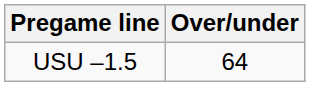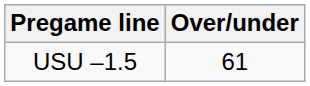USU –1.5 | Over/under: 64 -> 61
